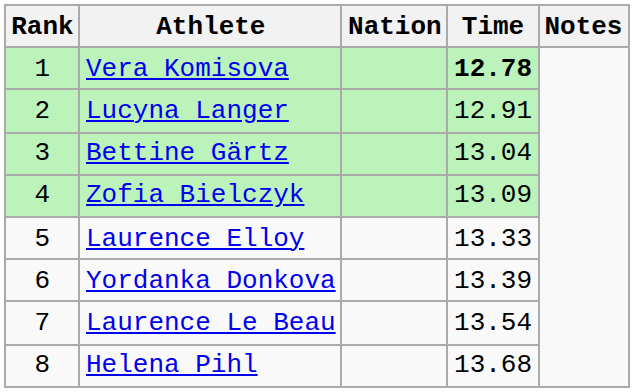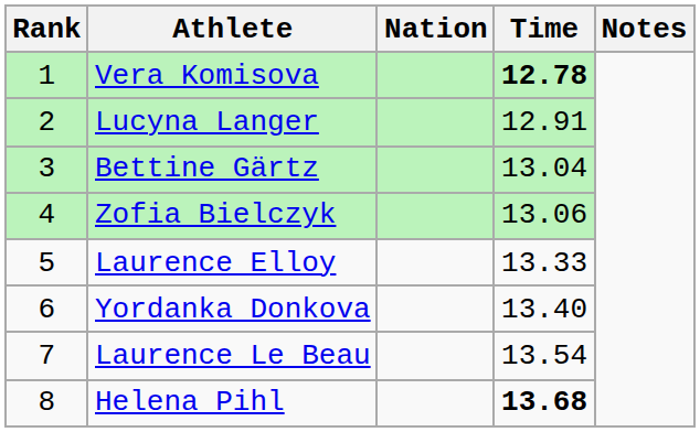Zofia Bielczyk | Time: 13.09 -> 13.06
Yordanka Donkova | Time: 13.39 -> 13.40
Helena Pihl | Time: normal -> bold
